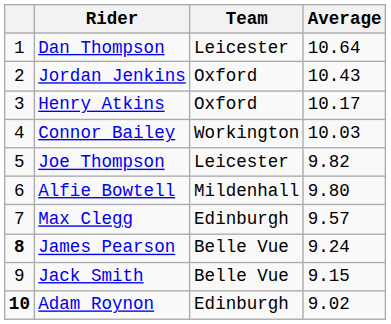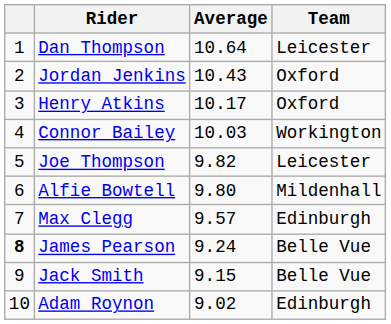columns swapped: Team <-> Average
Adam Roynon | column 1: bold -> normal
